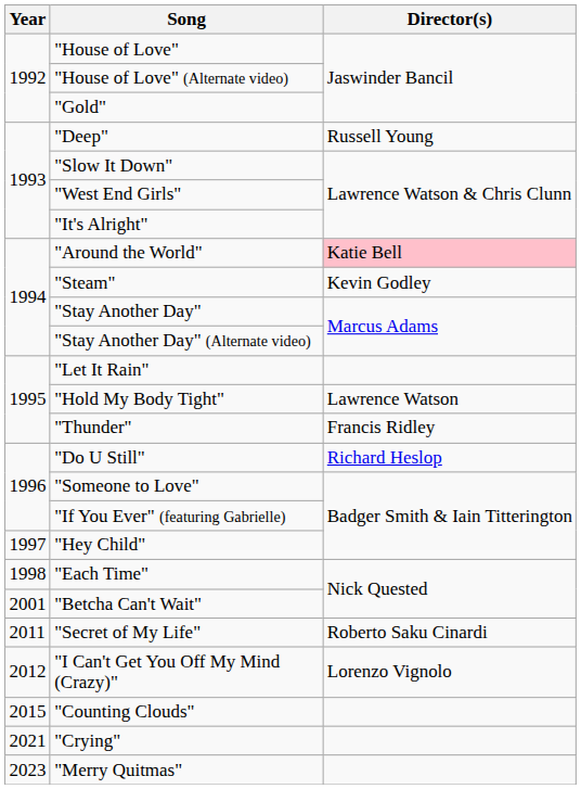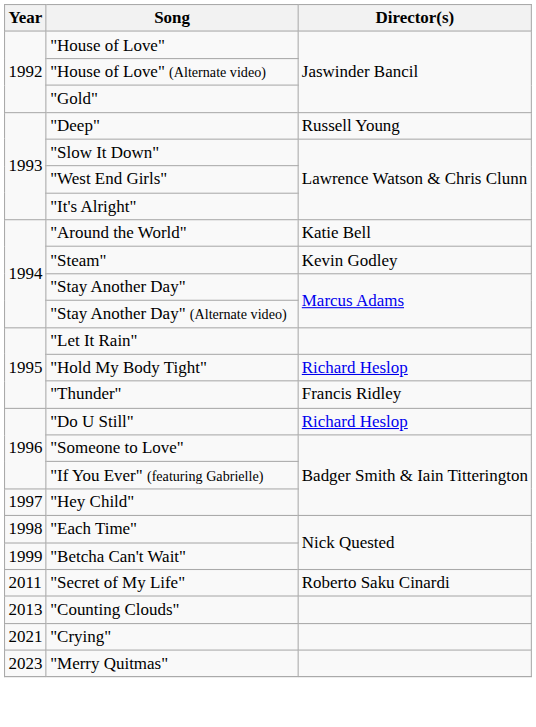"Around the World" | Director(s): pink background -> no background
"Hold My Body Tight" | Director(s): Lawrence Watson -> Richard Heslop
"Betcha Can't Wait" | Year: 2001 -> 1999
- row: 2012 | "I Can't Get You Off My Mind (Crazy)" | Lorenzo Vignolo
"Counting Clouds" | Year: 2015 -> 2013
